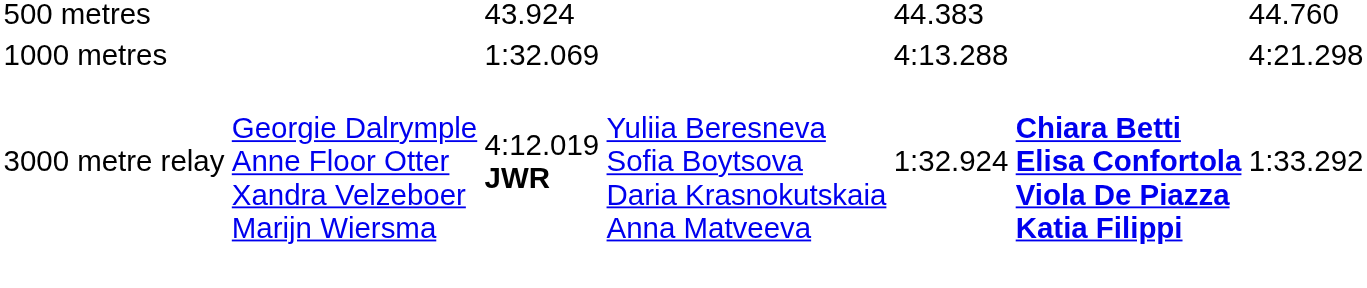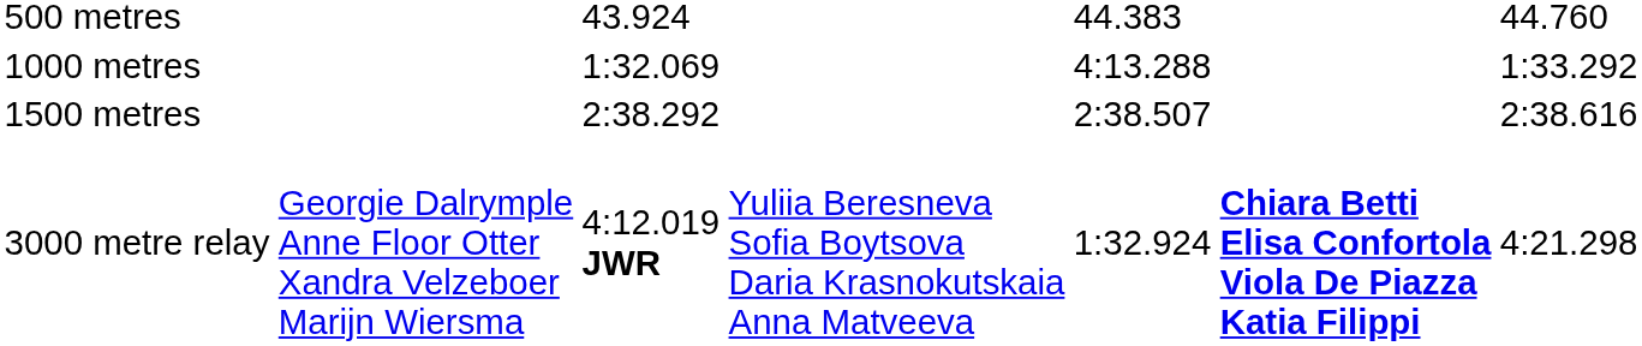1000 metres | column 7: 4:21.298 -> 1:33.292
+ row: 1500 metres | 2:38.292 | 2:38.507 | 2:38.616
3000 metre relay | column 7: 1:33.292 -> 4:21.298
